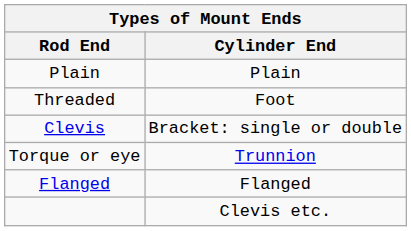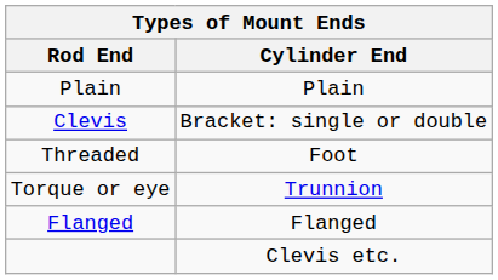rows swapped: Threaded <-> Clevis
